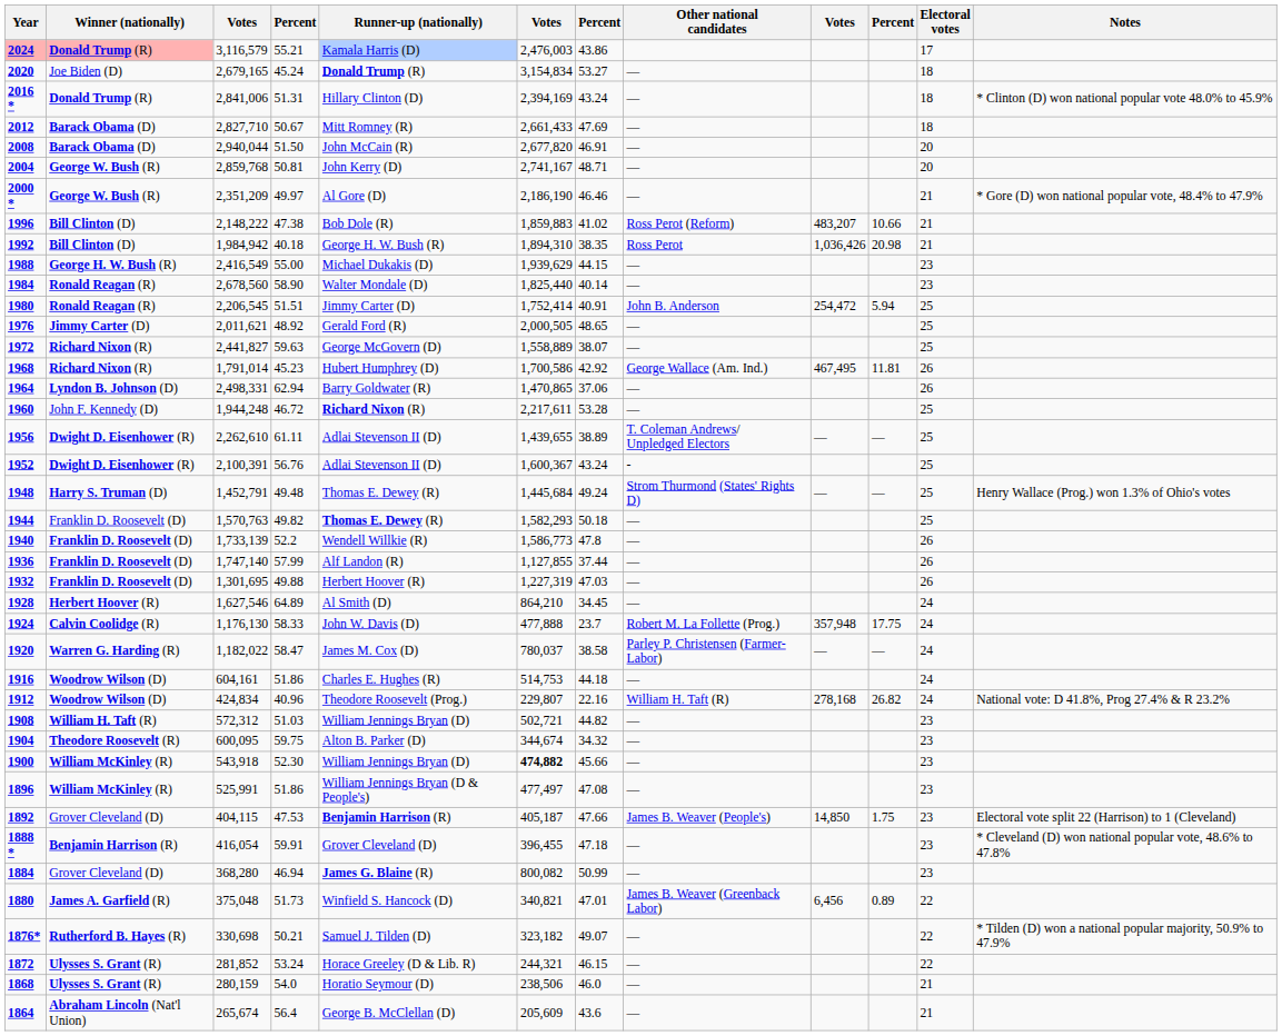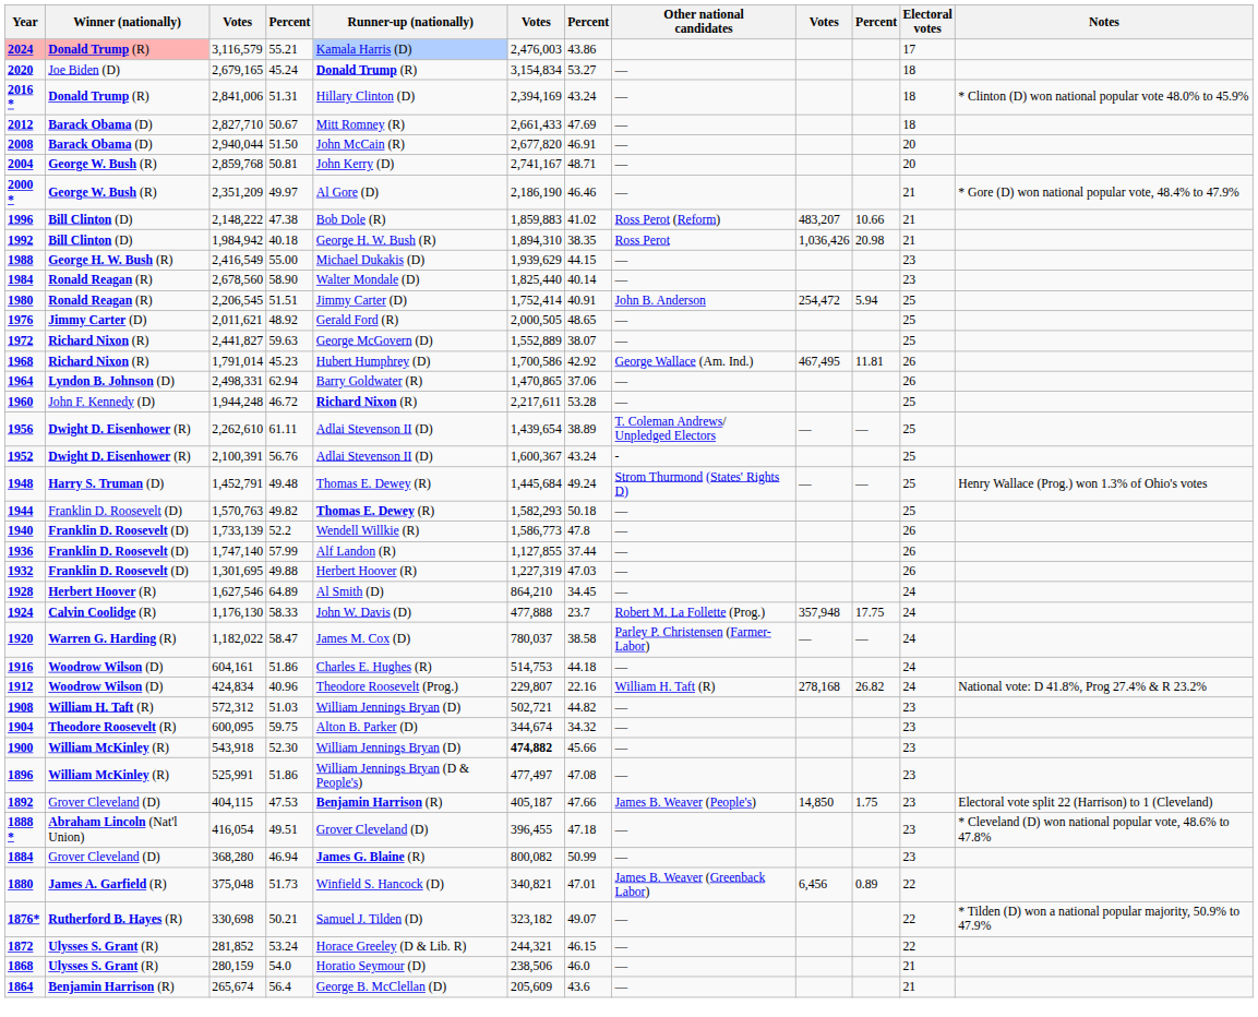1972 | column 6: 1,558,889 -> 1,552,889
1956 | column 6: 1,439,655 -> 1,439,654
1888 * | Winner (nationally): Benjamin Harrison (R) -> Abraham Lincoln (Nat'l Union)
1888 * | column 4: 59.91 -> 49.51
1864 | Winner (nationally): Abraham Lincoln (Nat'l Union) -> Benjamin Harrison (R)
